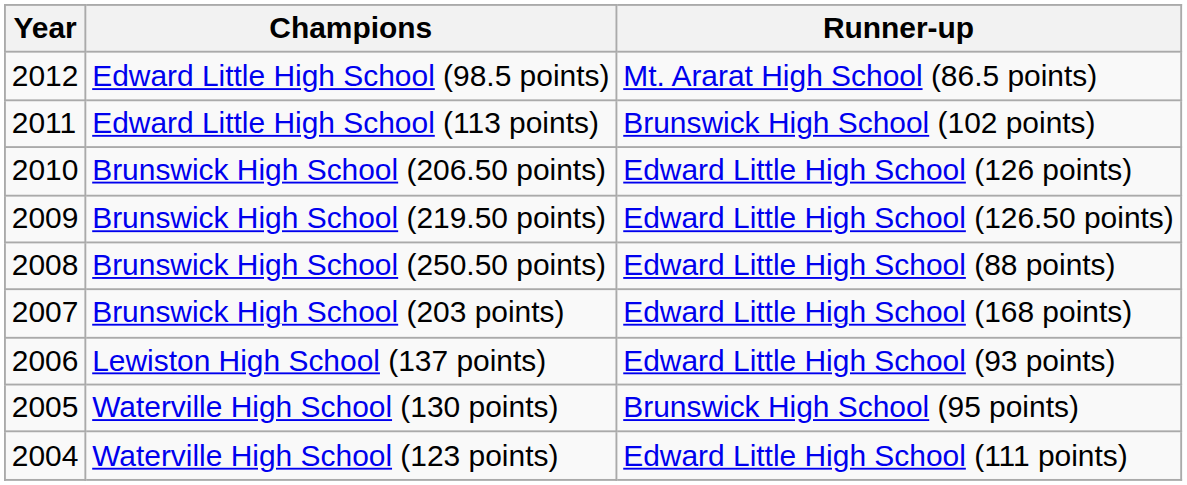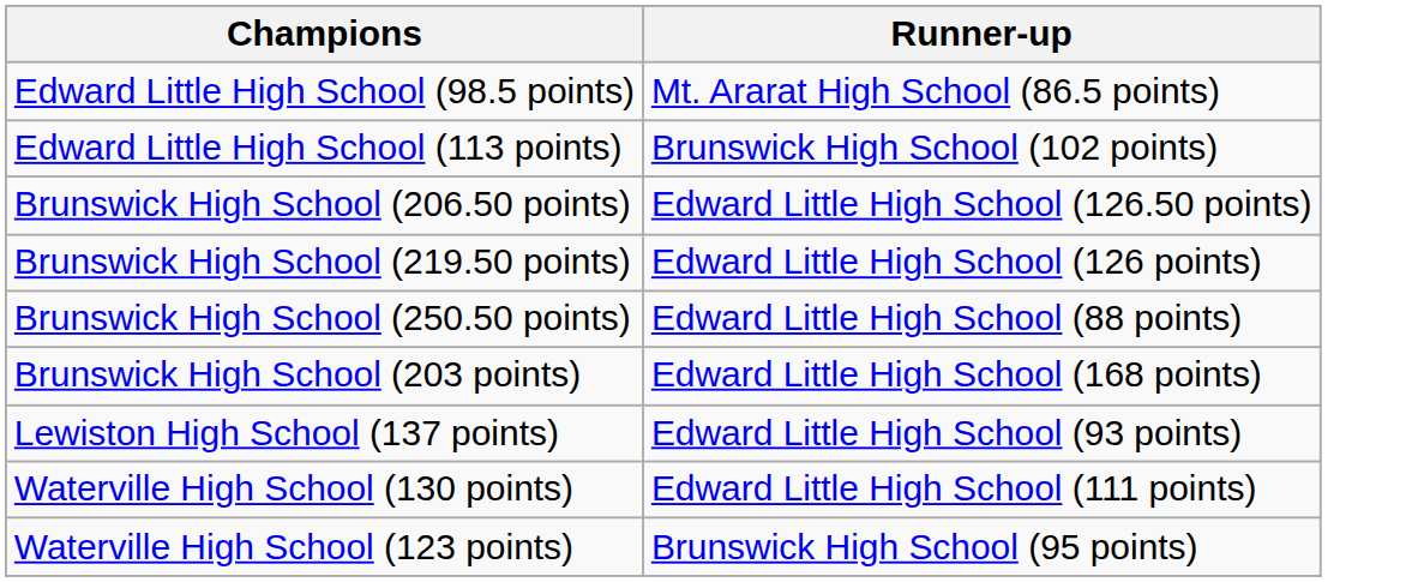- column: Year | 2012 | 2011 | 2010 | 2009 | 2008 | 2007 | 2006 | 2005 | 2004
Brunswick High School (206.50 points) | Runner-up: Edward Little High School (126 points) -> Edward Little High School (126.50 points)
Brunswick High School (219.50 points) | Runner-up: Edward Little High School (126.50 points) -> Edward Little High School (126 points)
Waterville High School (130 points) | Runner-up: Brunswick High School (95 points) -> Edward Little High School (111 points)
Waterville High School (123 points) | Runner-up: Edward Little High School (111 points) -> Brunswick High School (95 points)
